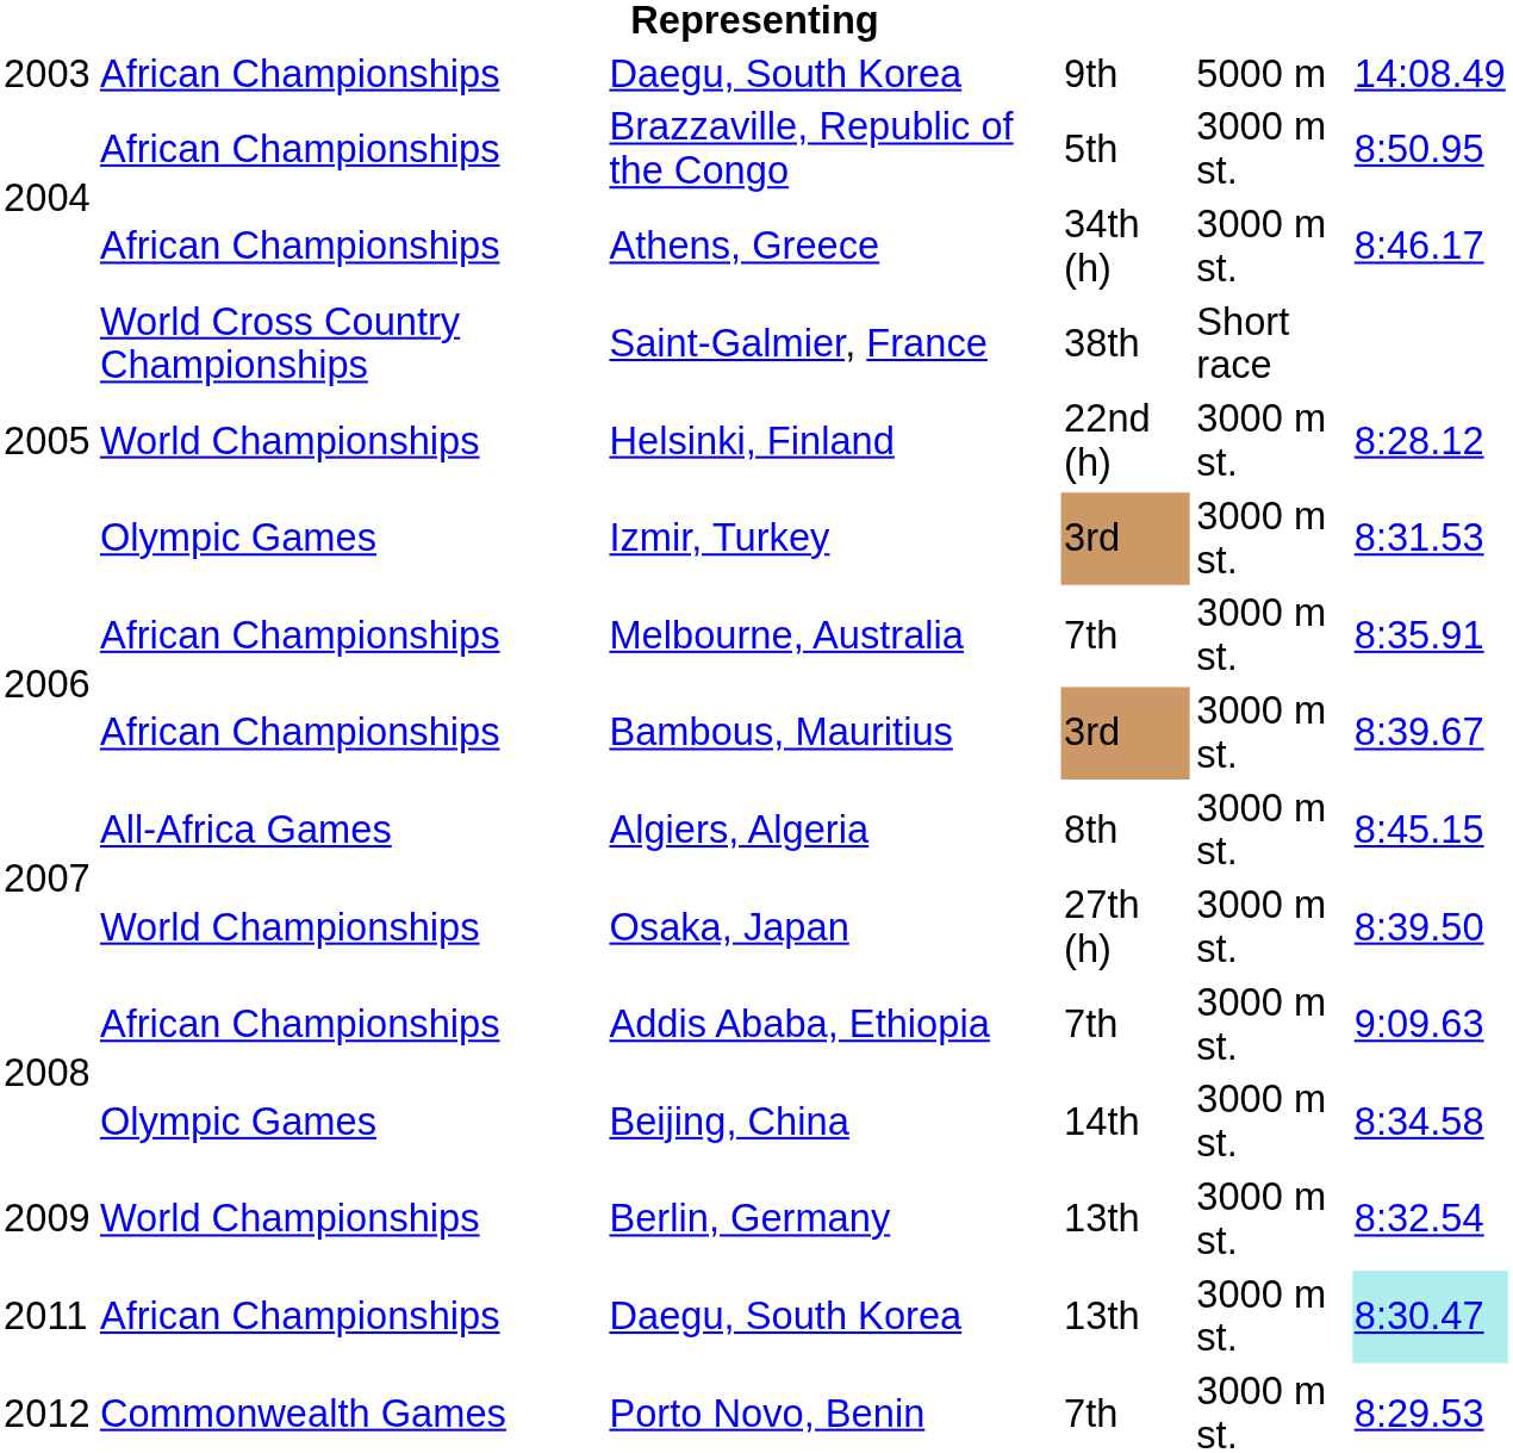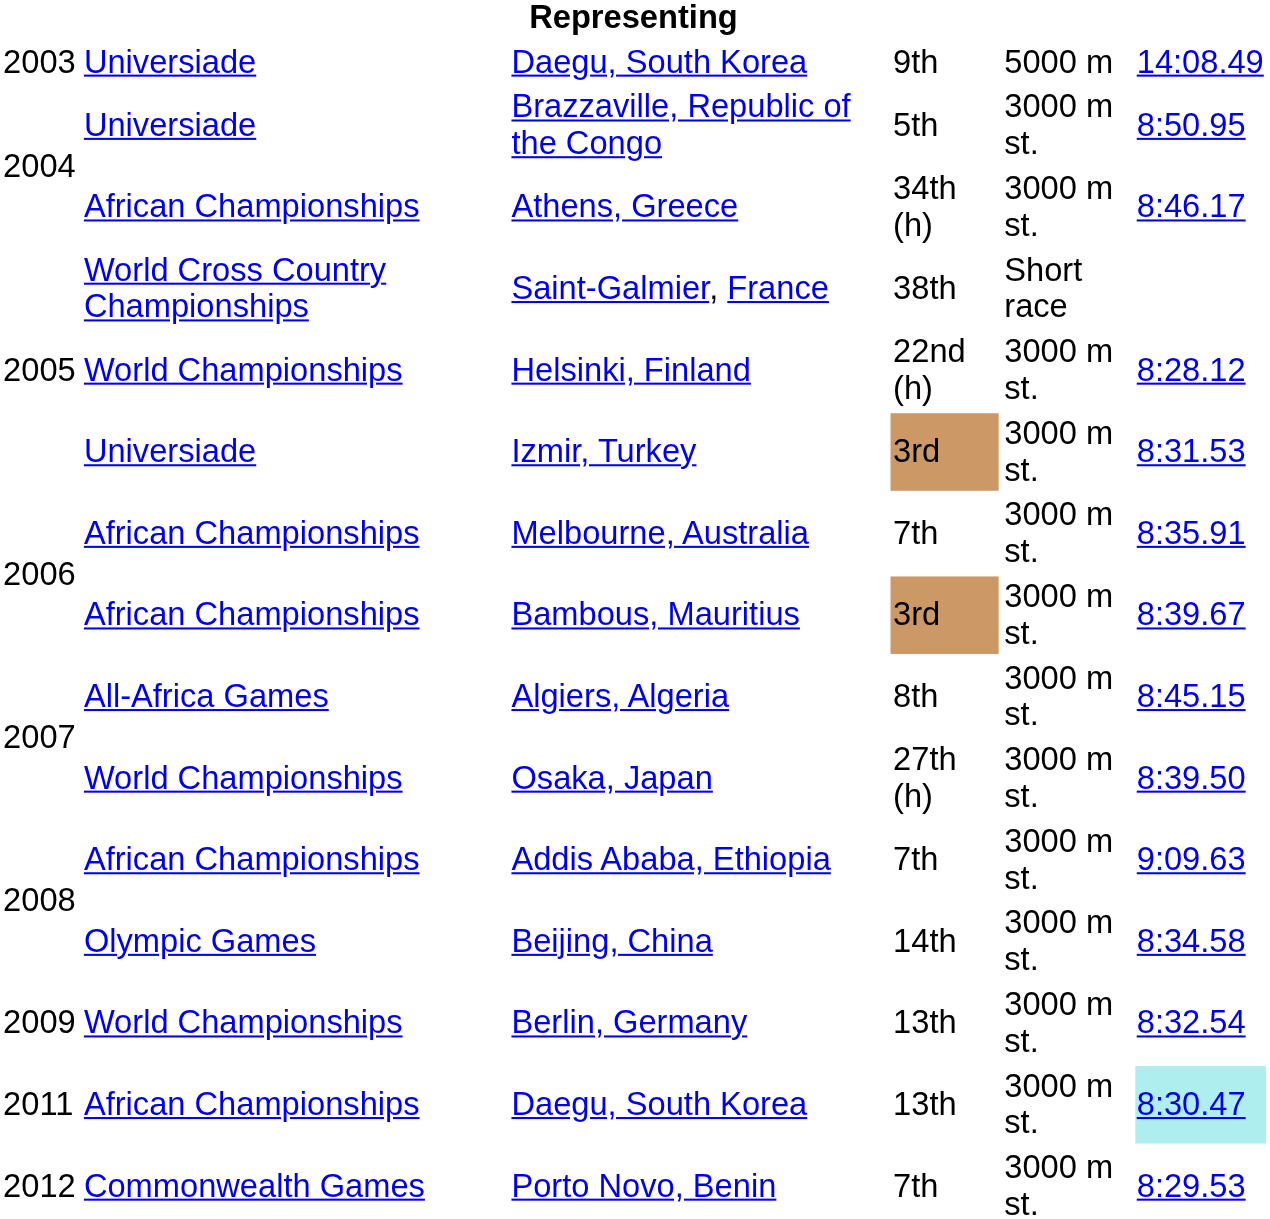Daegu, South Korea / 9th | column 2: African Championships -> Universiade
Brazzaville, Republic of the Congo | column 2: African Championships -> Universiade
Izmir, Turkey | column 2: Olympic Games -> Universiade
